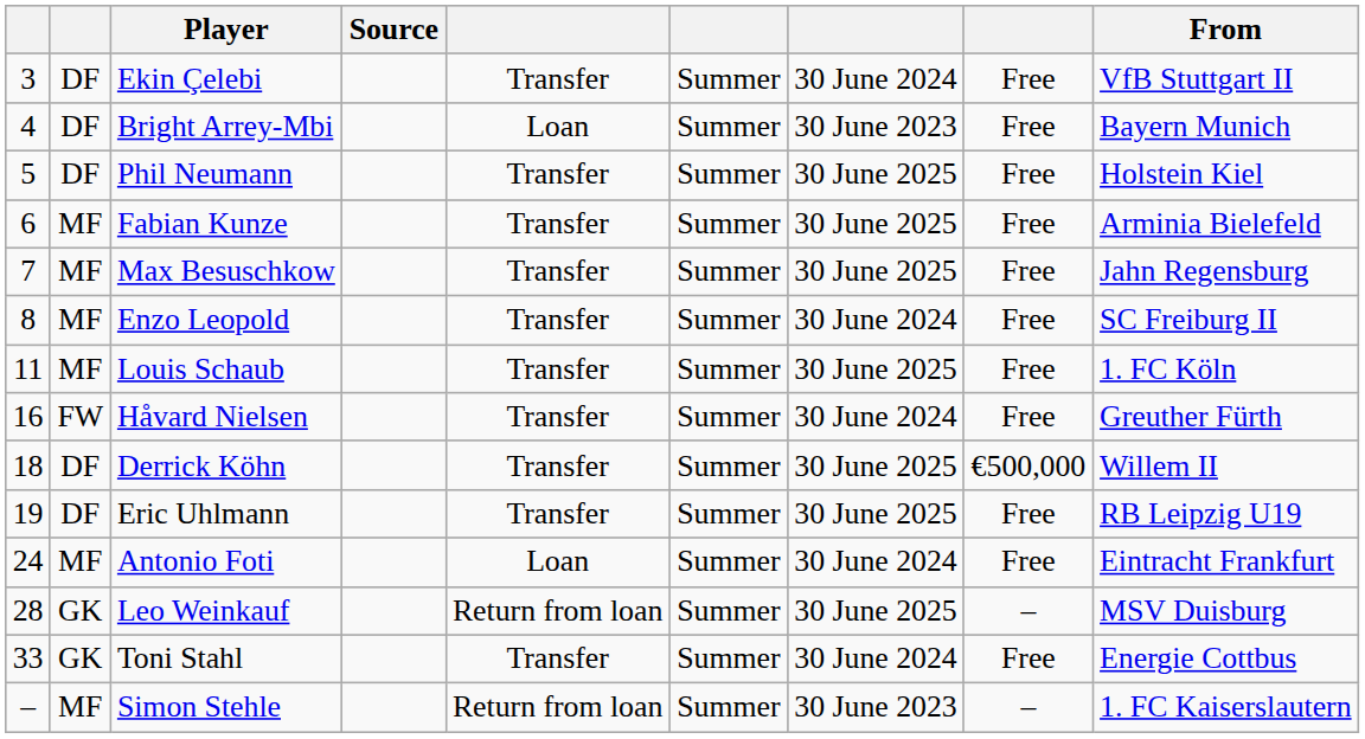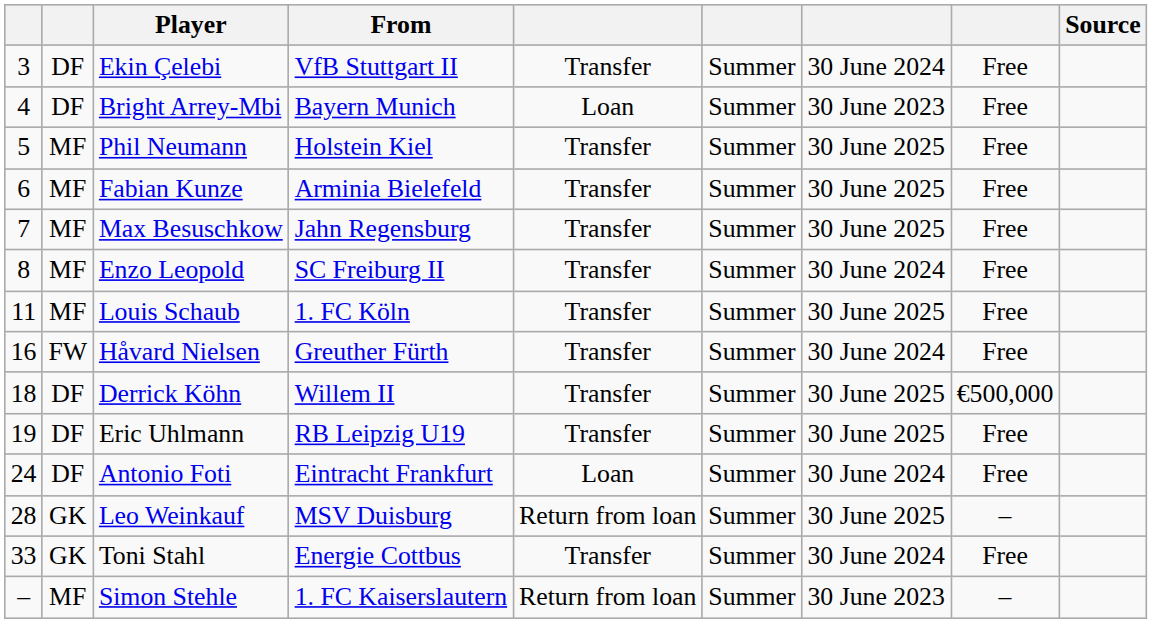columns swapped: From <-> Source
Phil Neumann | column 2: DF -> MF
Antonio Foti | column 2: MF -> DF
